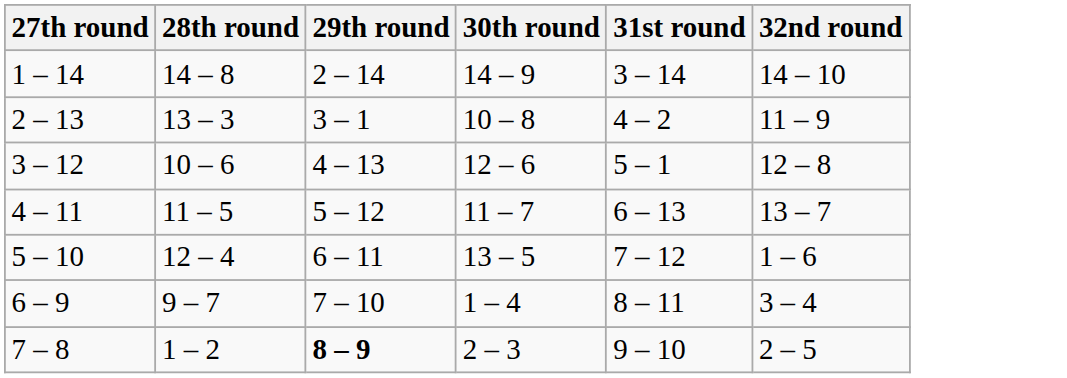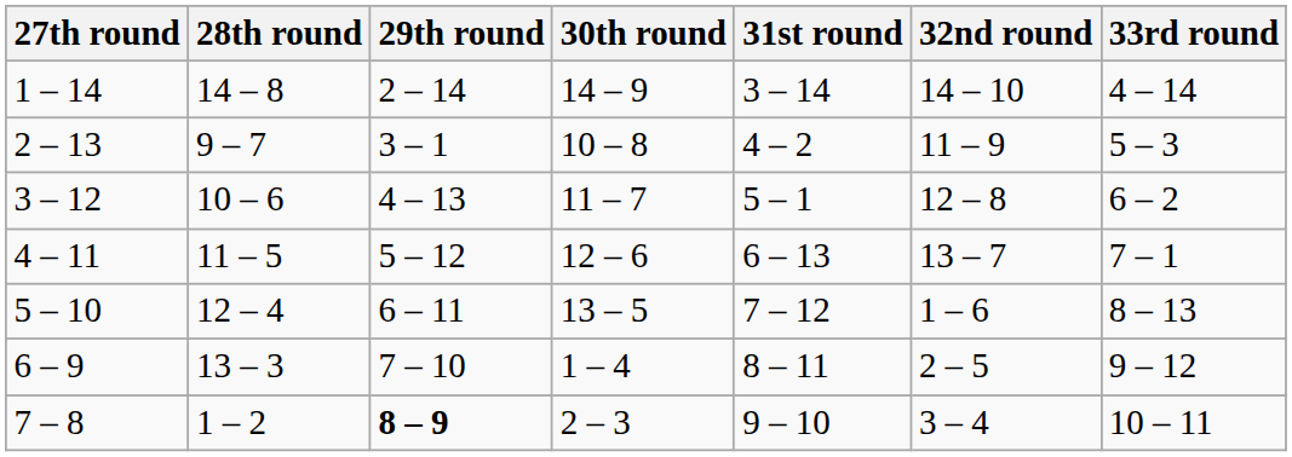+ column: 33rd round | 4 – 14 | 5 – 3 | 6 – 2 | 7 – 1 | 8 – 13 | 9 – 12 | 10 – 11
2 – 13 | 28th round: 13 – 3 -> 9 – 7
3 – 12 | 30th round: 12 – 6 -> 11 – 7
4 – 11 | 30th round: 11 – 7 -> 12 – 6
6 – 9 | 28th round: 9 – 7 -> 13 – 3
6 – 9 | 32nd round: 3 – 4 -> 2 – 5
7 – 8 | 32nd round: 2 – 5 -> 3 – 4
